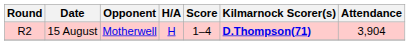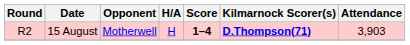15 August | Score: normal -> bold
15 August | Attendance: 3,904 -> 3,903
